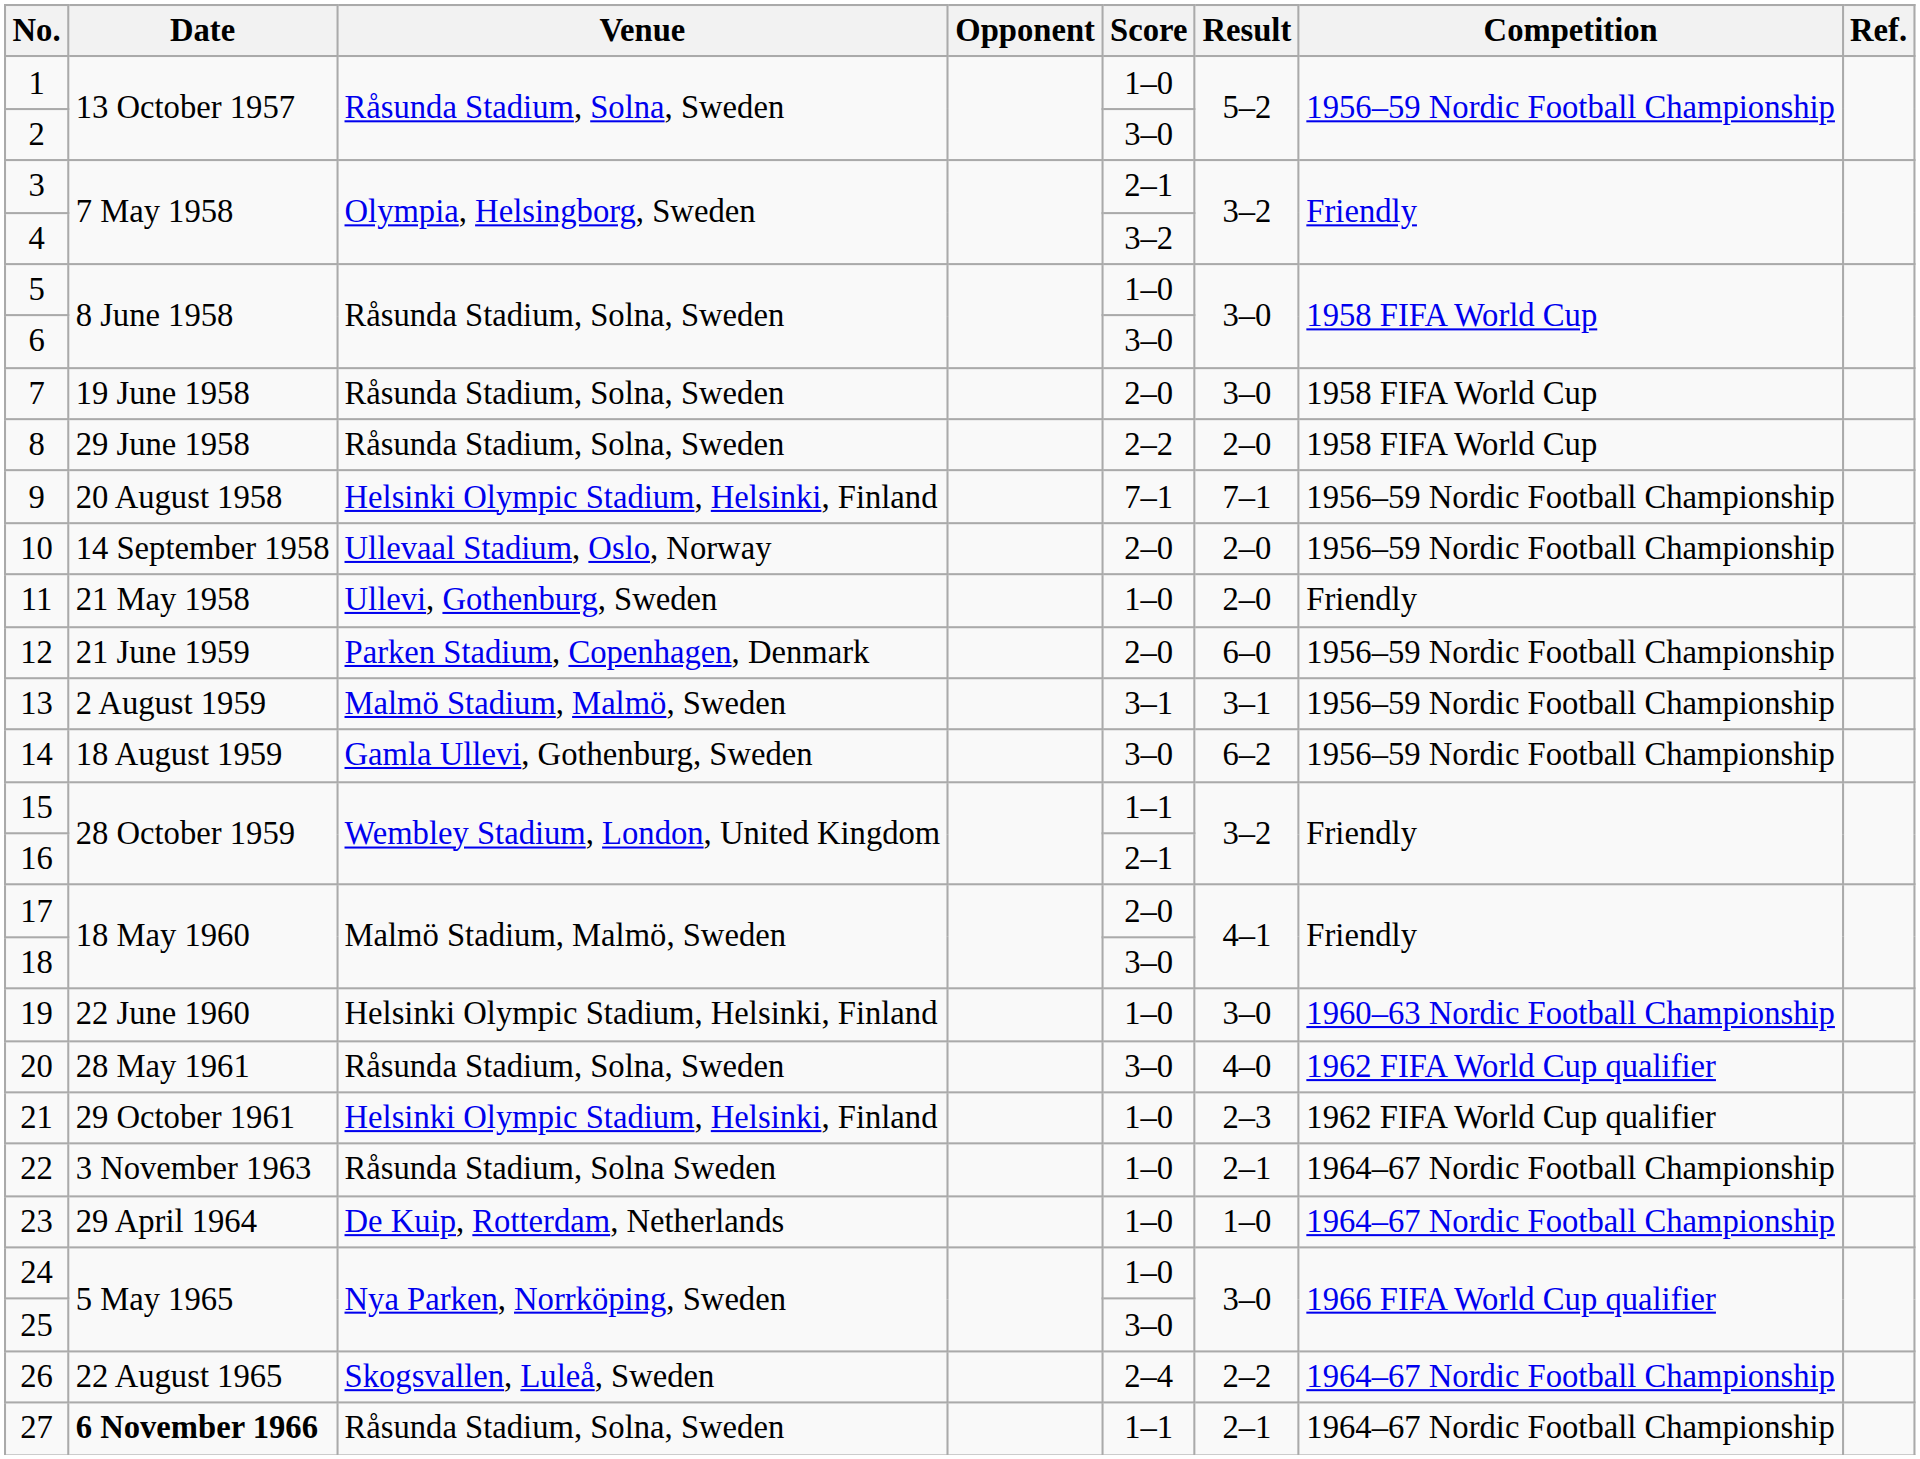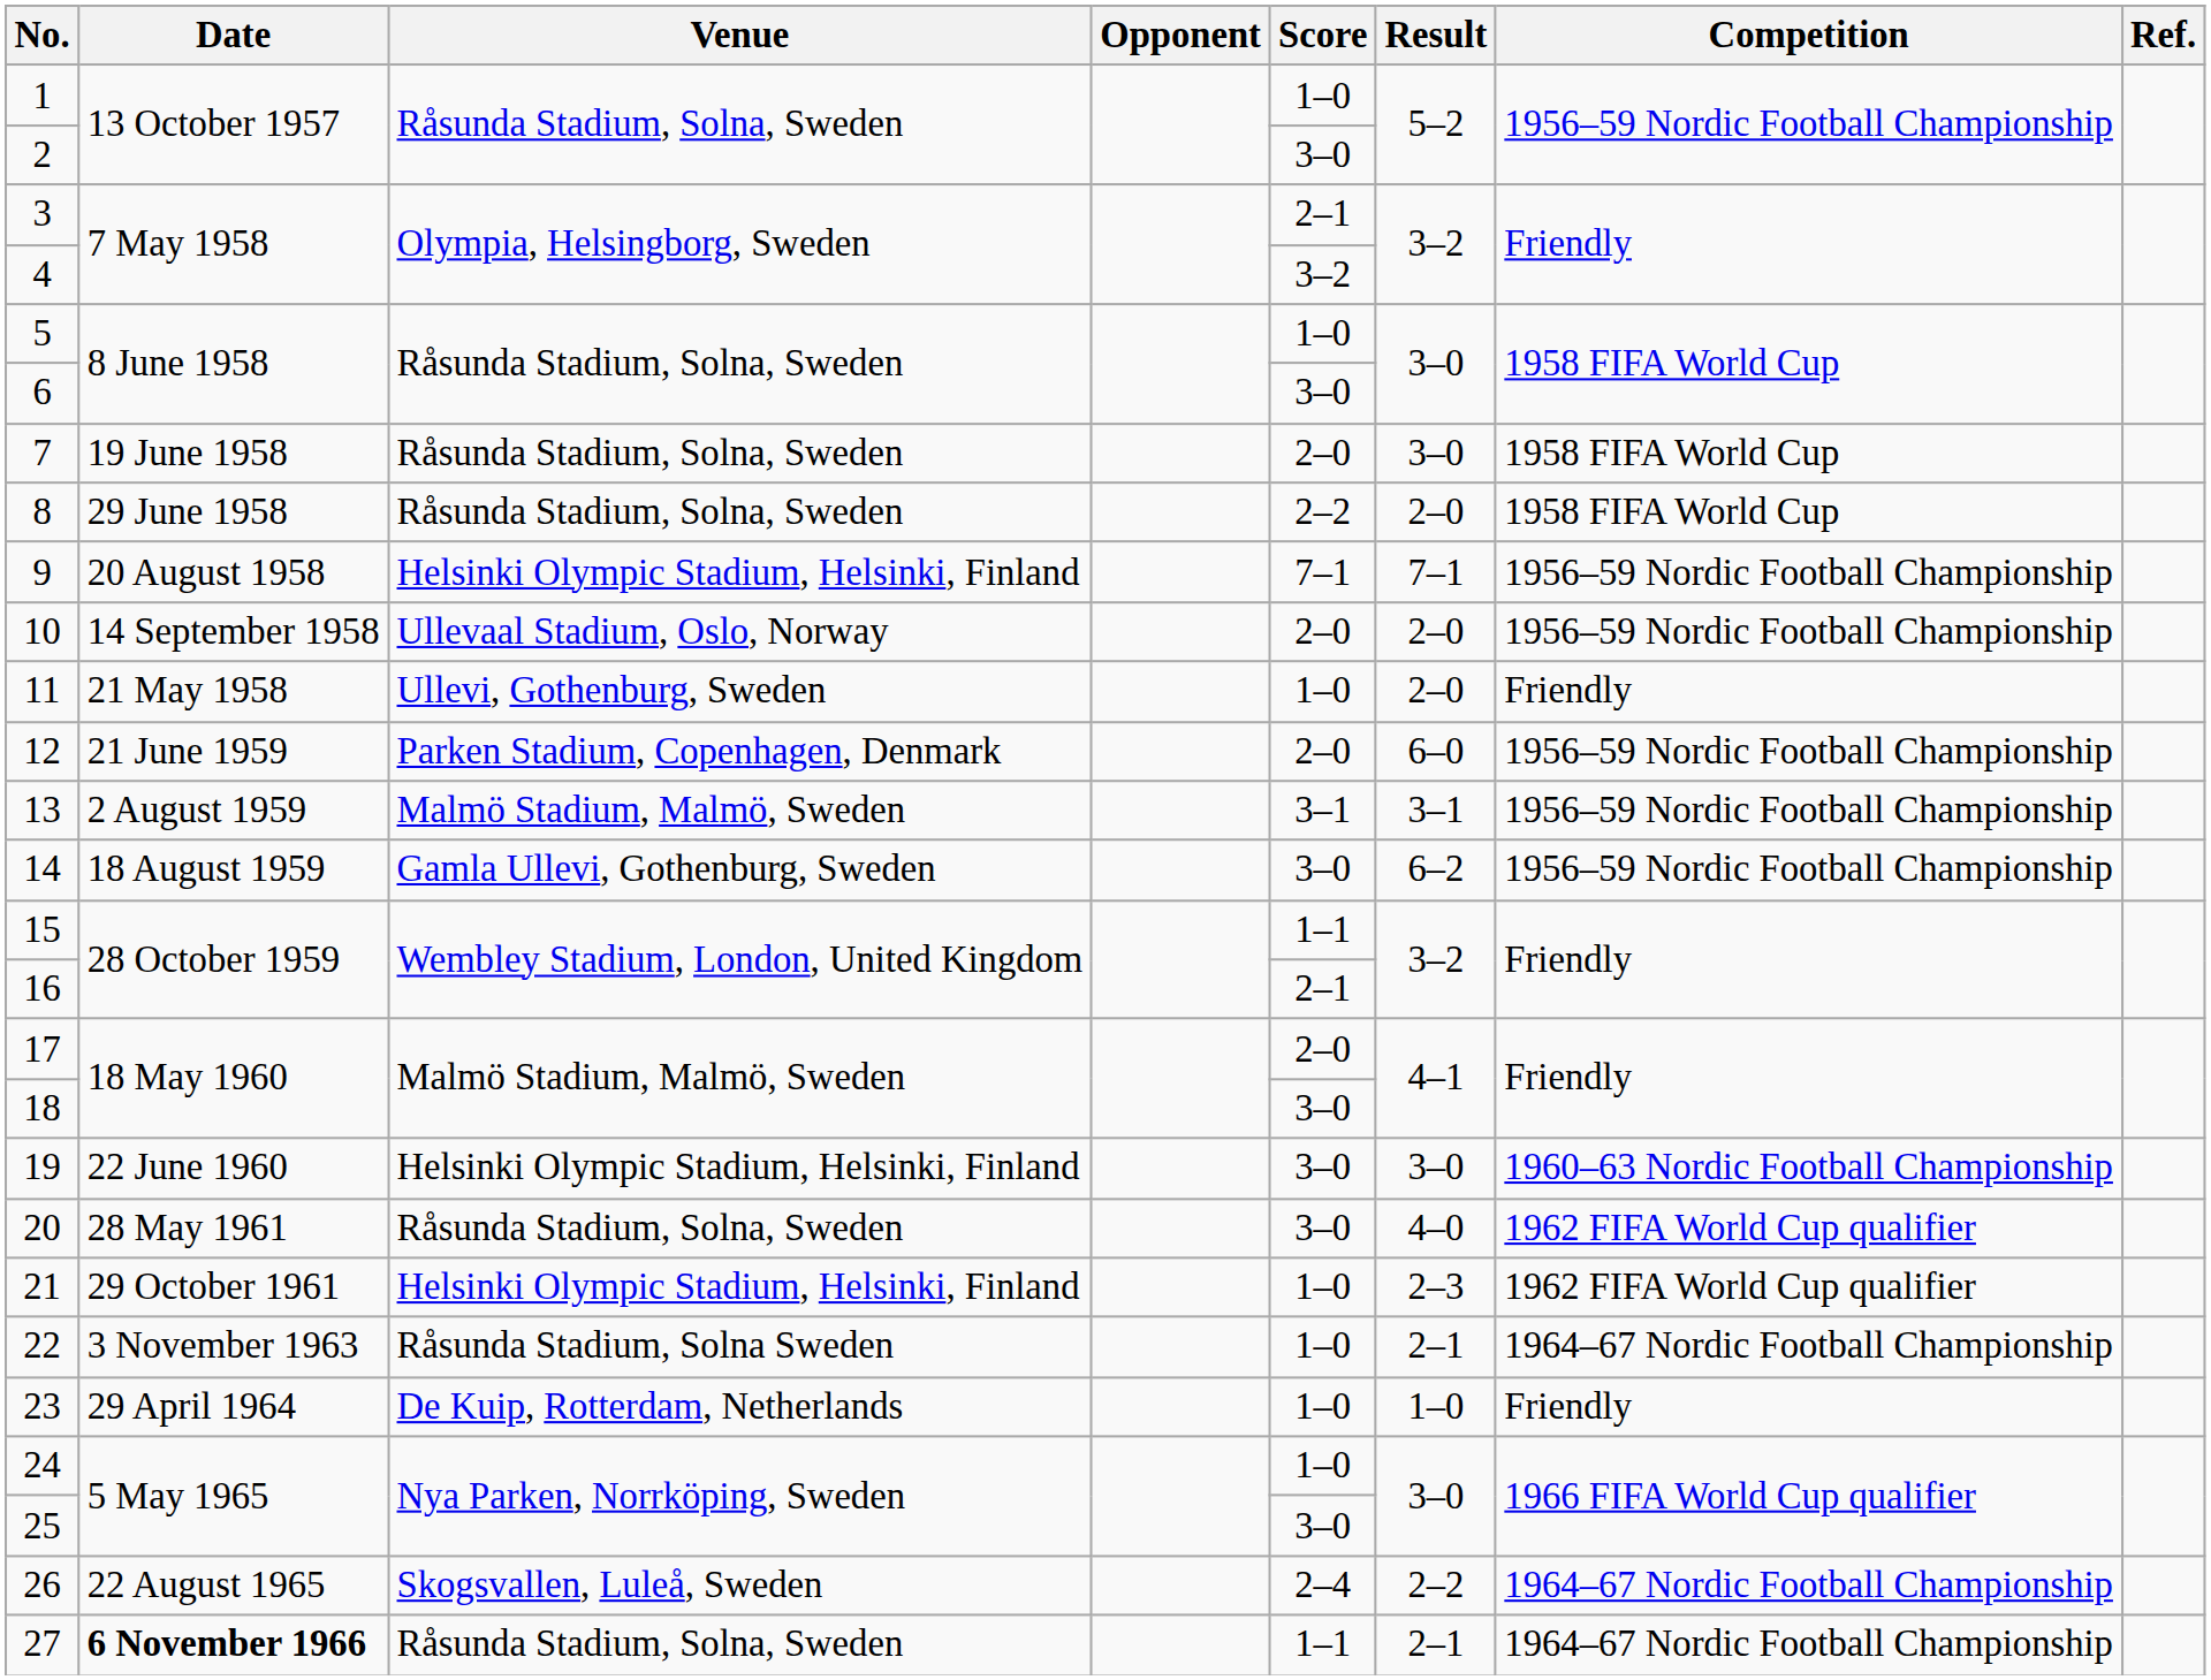19 | Score: 1–0 -> 3–0
23 | Competition: 1964–67 Nordic Football Championship -> Friendly
